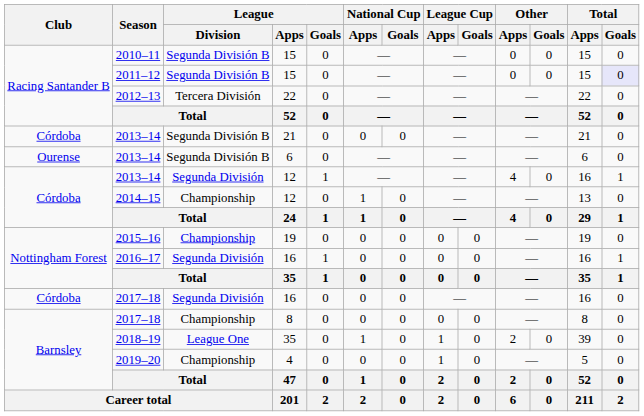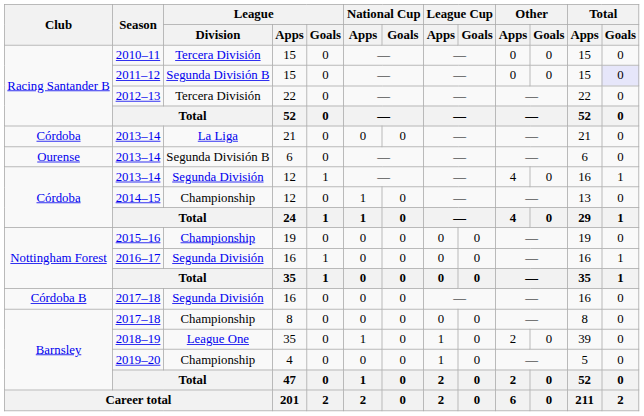2010–11 | League / Division: Segunda División B -> Tercera División
2013–14 / 21 | League / Division: Segunda División B -> La Liga
2017–18 / 16 | Club: Córdoba -> Córdoba B
